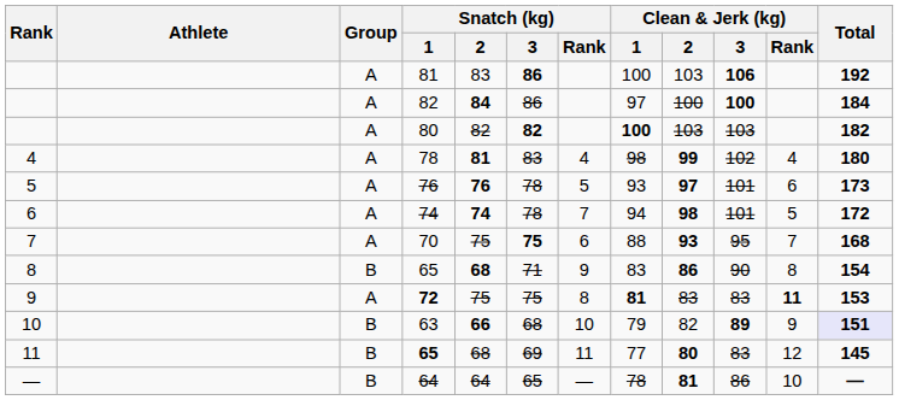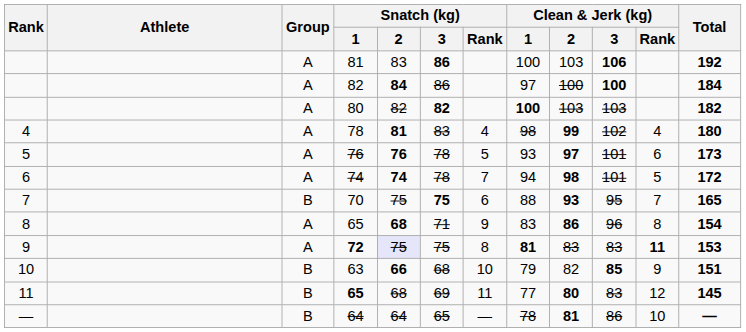70 | Group: A -> B
70 | Total: 168 -> 165
8 / 65 | Group: B -> A
8 / 65 | Clean & Jerk (kg) / 3: 90 -> 96
72 | Snatch (kg) / 2: no background -> lavender background
63 | Clean & Jerk (kg) / 3: 89 -> 85
63 | Total: lavender background -> no background
